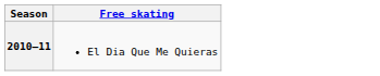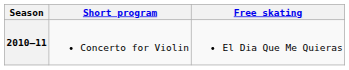+ column: Short program | Concerto for Violin
